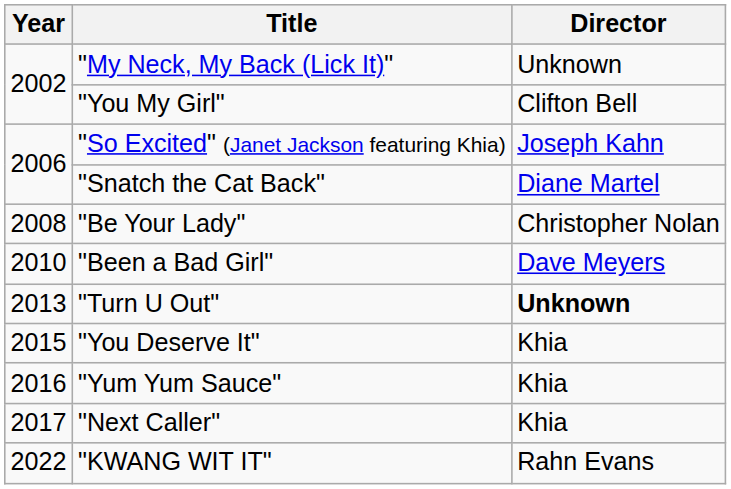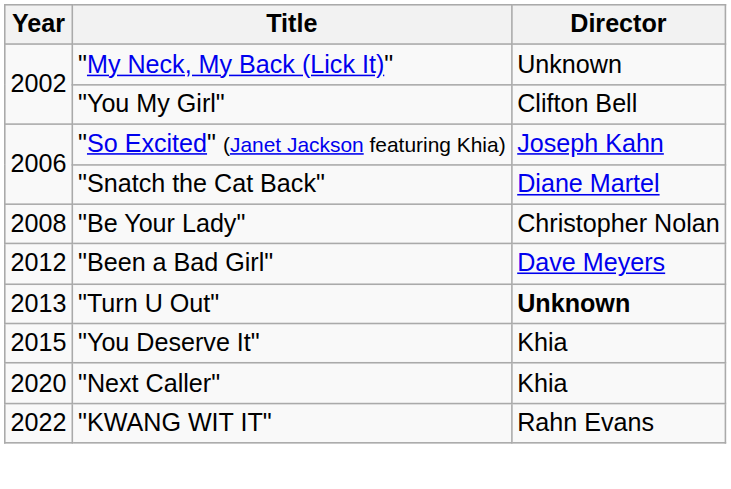"Been a Bad Girl" | Year: 2010 -> 2012
- row: 2016 | "Yum Yum Sauce" | Khia
"Next Caller" | Year: 2017 -> 2020
